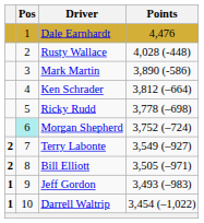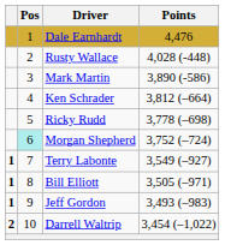Terry Labonte | column 1: 2 -> 1
Bill Elliott | column 1: 2 -> 1
Darrell Waltrip | column 1: 1 -> 2
